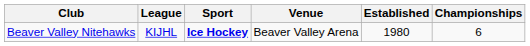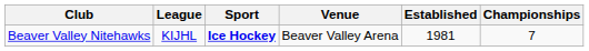Beaver Valley Nitehawks | Established: 1980 -> 1981
Beaver Valley Nitehawks | Championships: 6 -> 7
